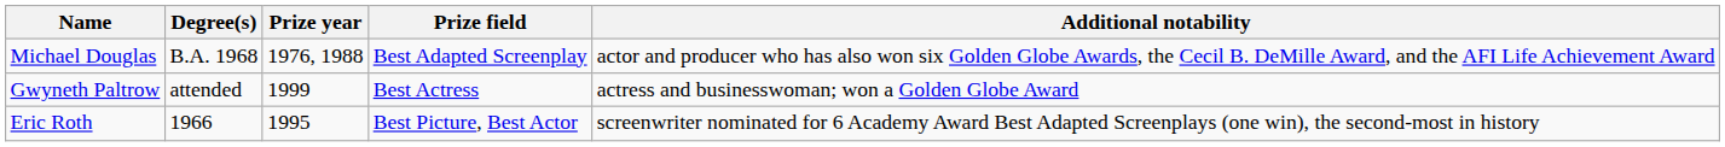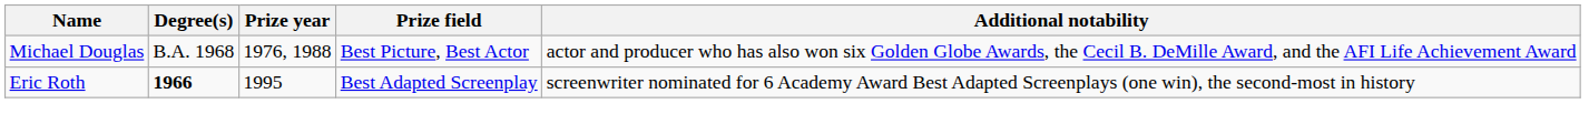Michael Douglas | Prize field: Best Adapted Screenplay -> Best Picture, Best Actor
- row: Gwyneth Paltrow | attended | 1999 | Best Actress | actress and businesswoman; won a Golden Globe Award
Eric Roth | Degree(s): normal -> bold
Eric Roth | Prize field: Best Picture, Best Actor -> Best Adapted Screenplay
